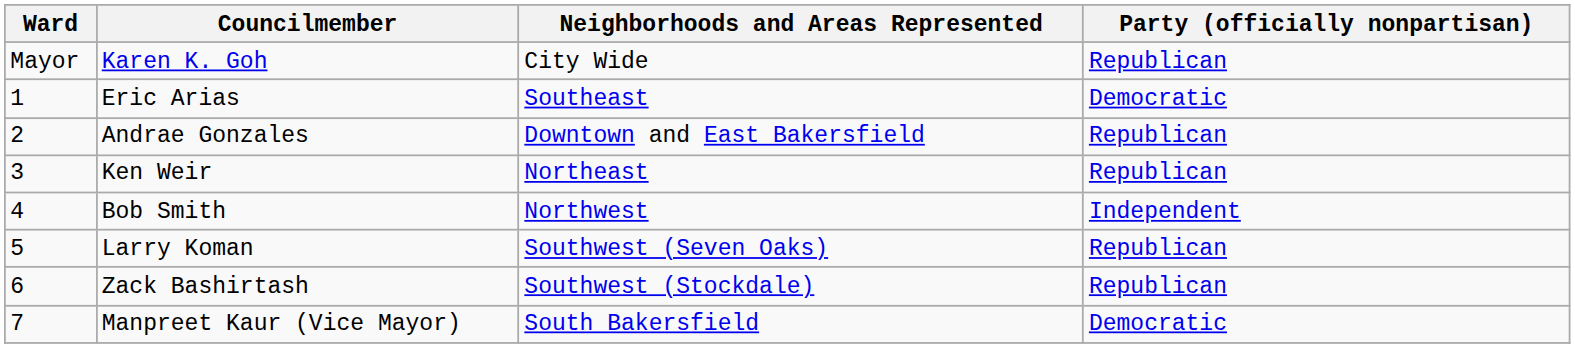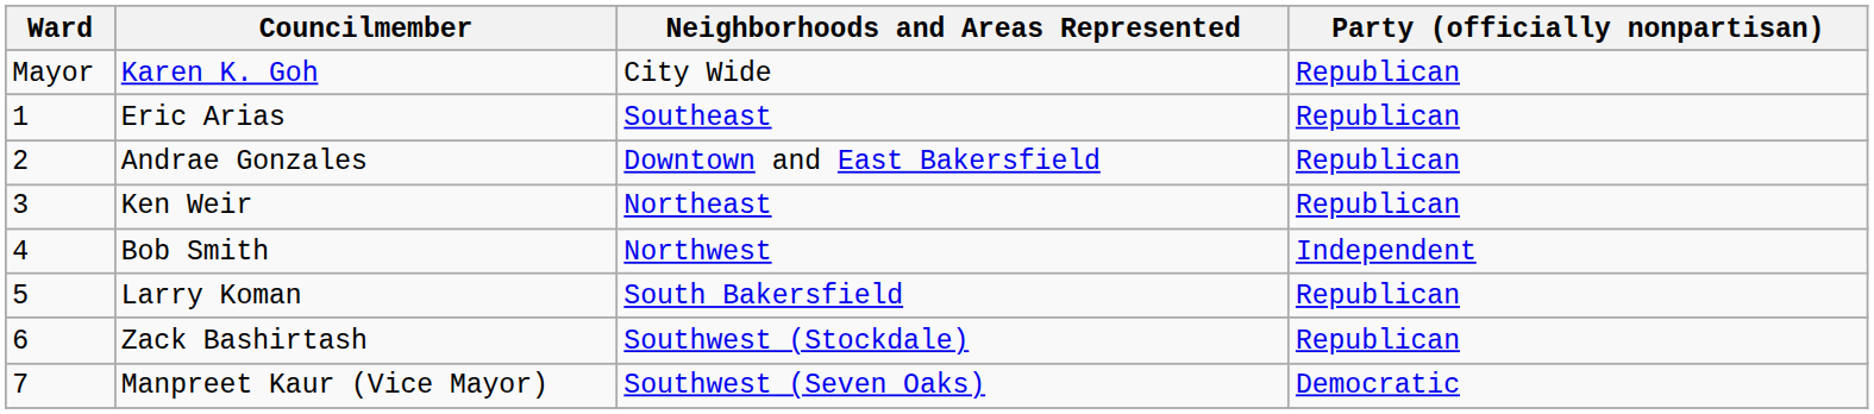Eric Arias | Party (officially nonpartisan): Democratic -> Republican
Larry Koman | Neighborhoods and Areas Represented: Southwest (Seven Oaks) -> South Bakersfield
Manpreet Kaur (Vice Mayor) | Neighborhoods and Areas Represented: South Bakersfield -> Southwest (Seven Oaks)
